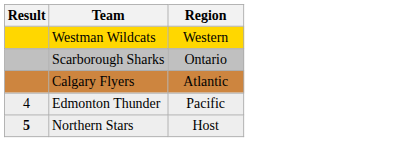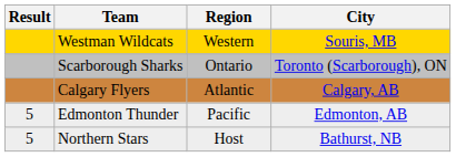+ column: City | Souris, MB | Toronto (Scarborough), ON | Calgary, AB | Edmonton, AB | Bathurst, NB
Edmonton Thunder | Result: 4 -> 5
Northern Stars | Result: bold -> normal
